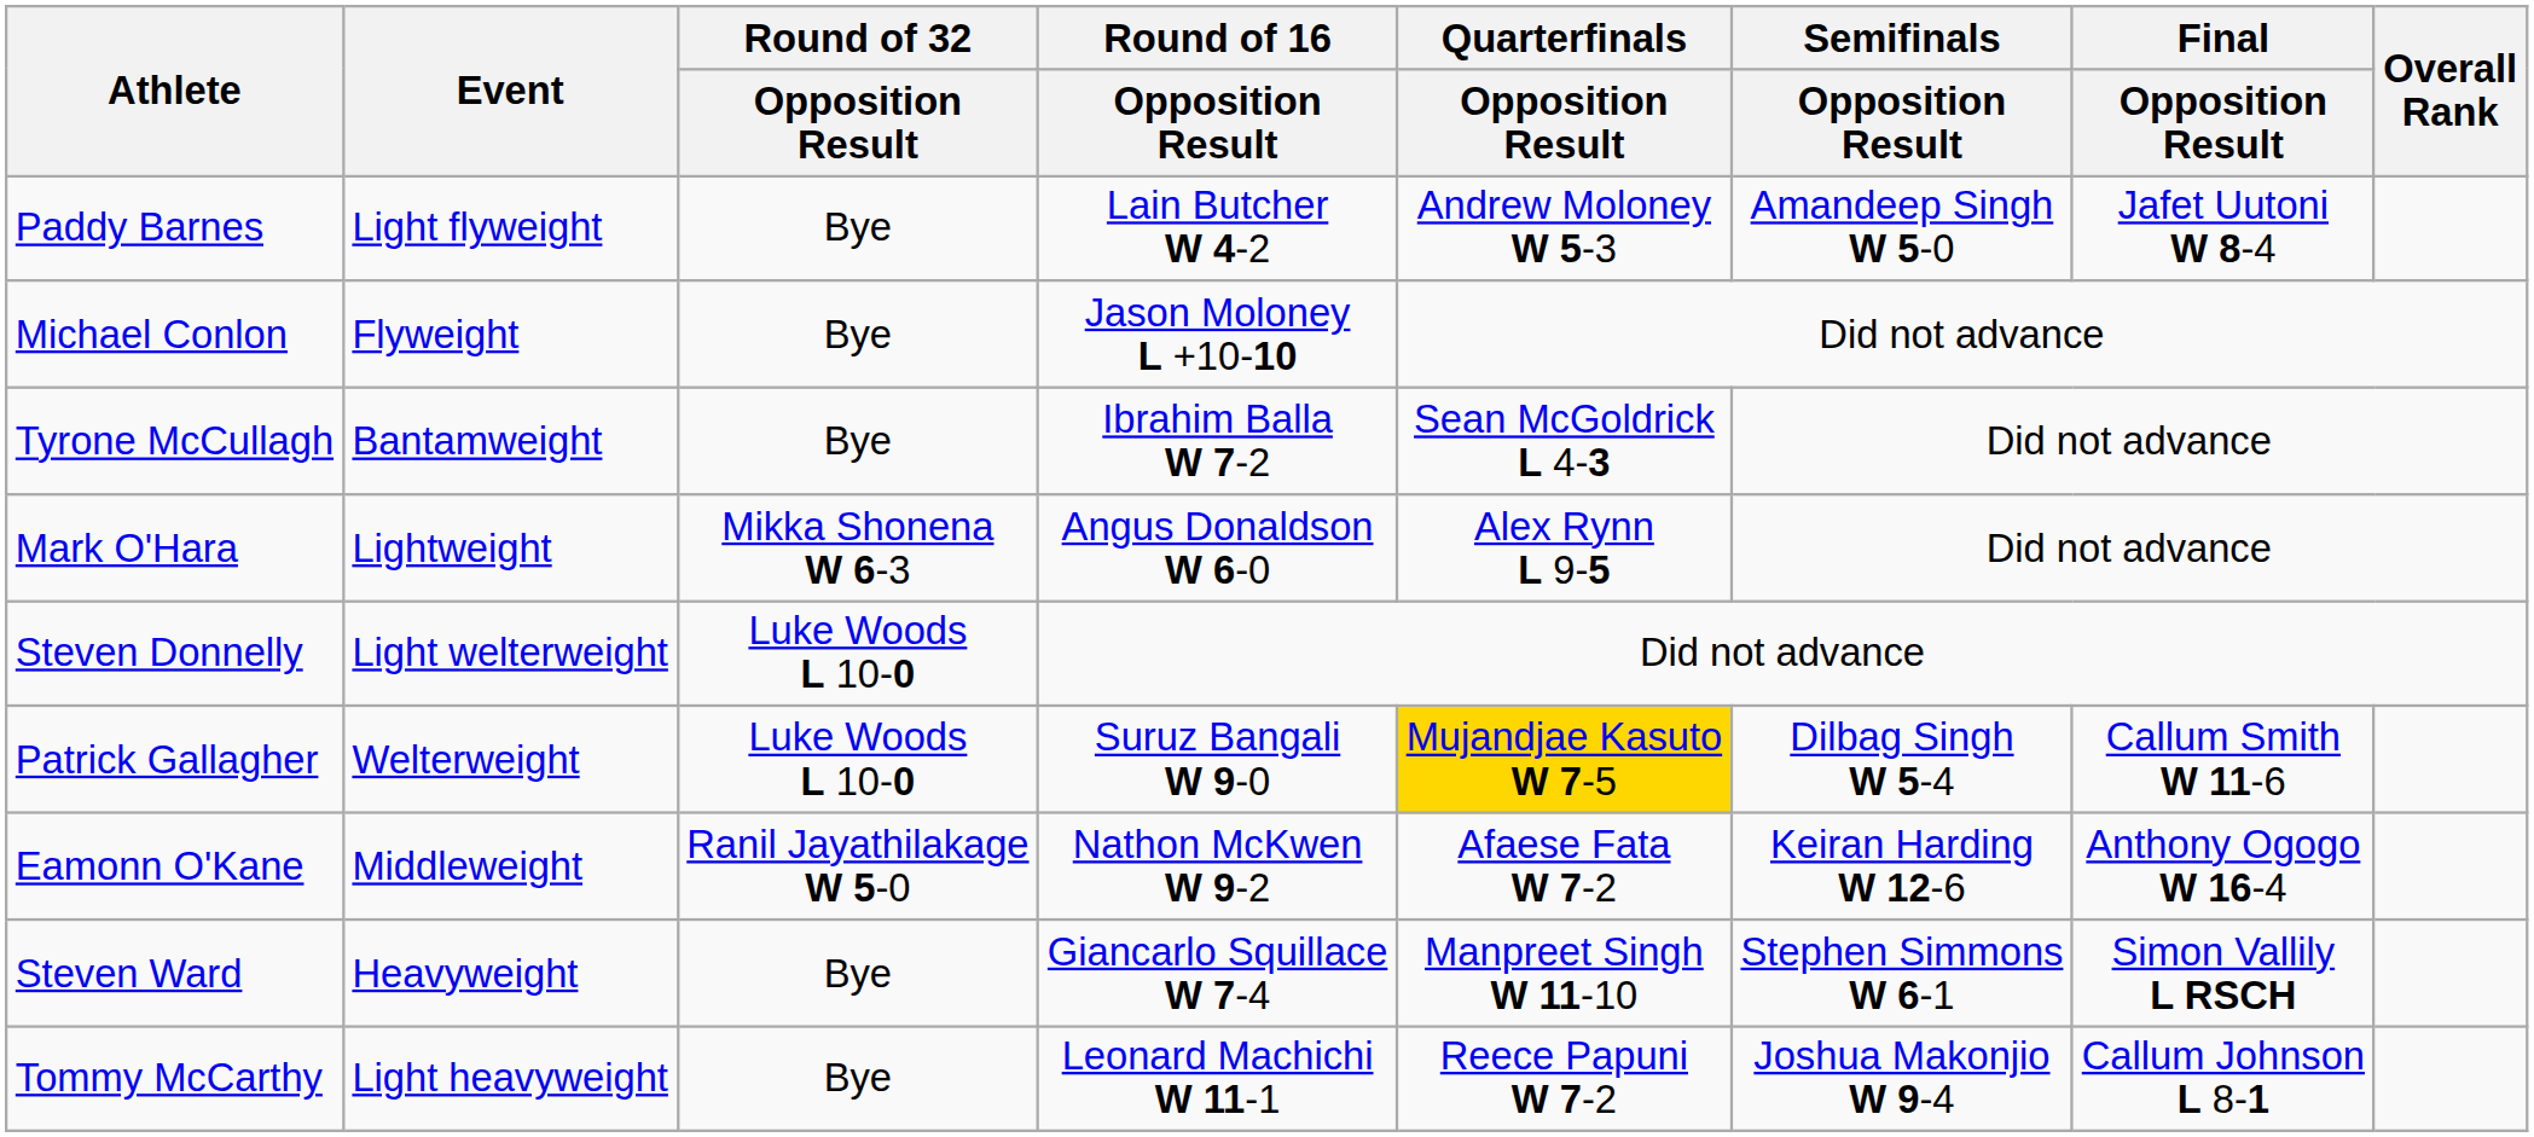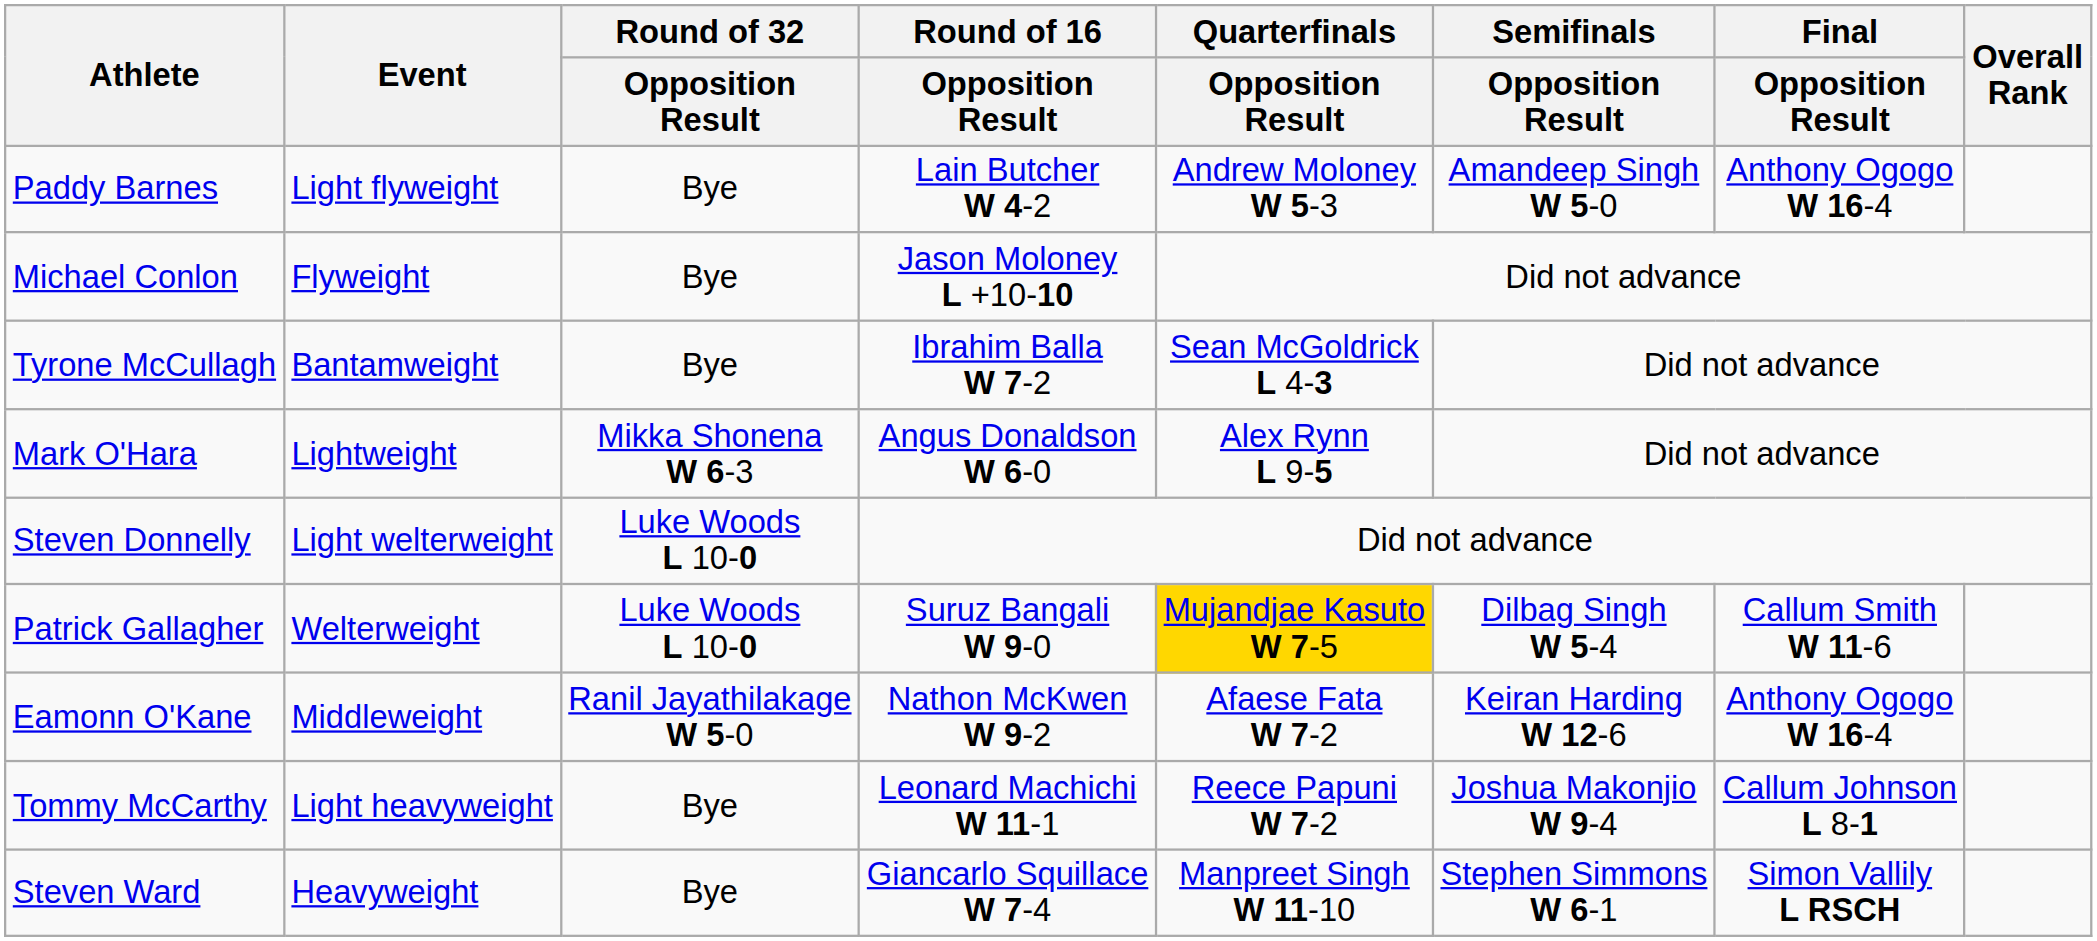Paddy Barnes | Final / Opposition Result: Jafet Uutoni W 8-4 -> Anthony Ogogo W 16-4
rows swapped: Tommy McCarthy <-> Steven Ward
